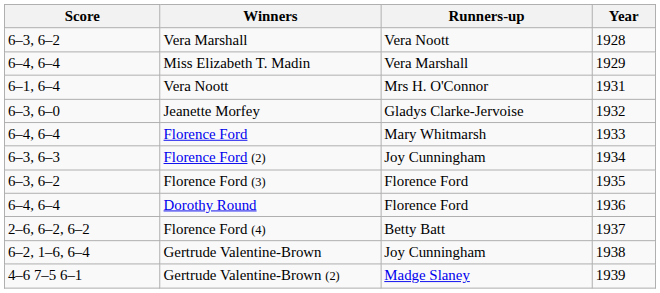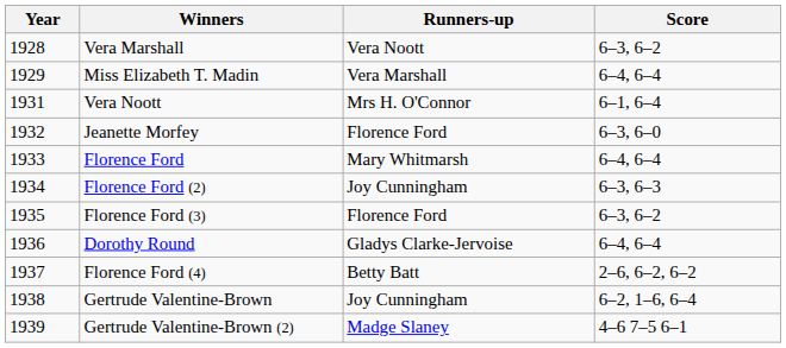columns swapped: Year <-> Score
Jeanette Morfey | Runners-up: Gladys Clarke-Jervoise -> Florence Ford
Dorothy Round | Runners-up: Florence Ford -> Gladys Clarke-Jervoise
